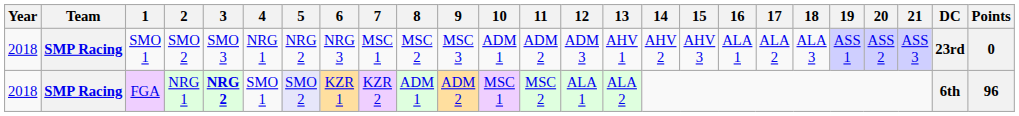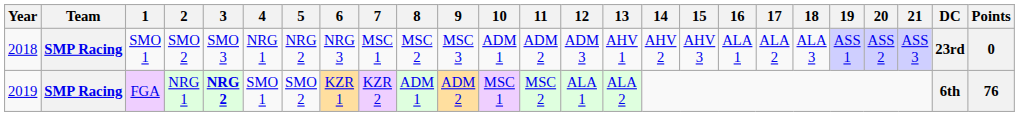FGA | Year: 2018 -> 2019
FGA | 5: lavender background -> no background
FGA | Points: 96 -> 76
